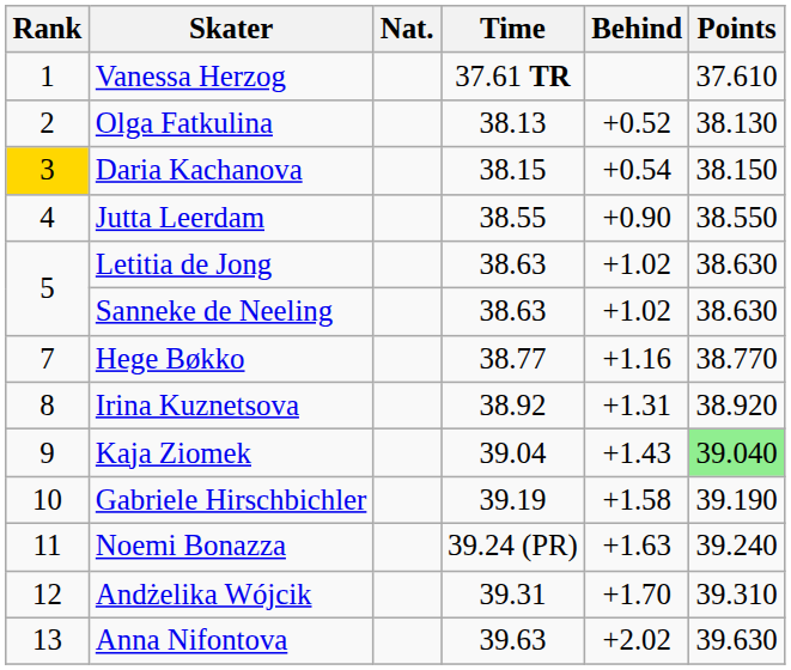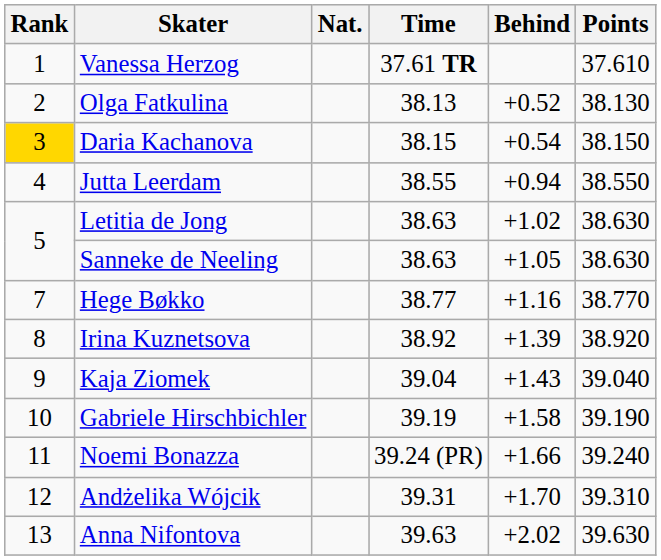Jutta Leerdam | Behind: +0.90 -> +0.94
Sanneke de Neeling | Behind: +1.02 -> +1.05
Irina Kuznetsova | Behind: +1.31 -> +1.39
Kaja Ziomek | Points: lightgreen background -> no background
Noemi Bonazza | Behind: +1.63 -> +1.66
